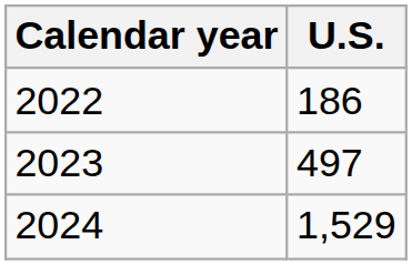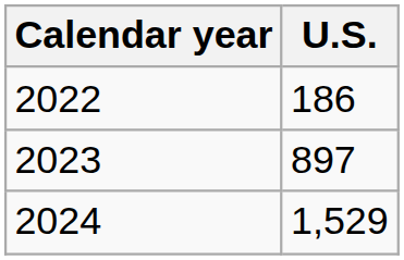2023 | U.S.: 497 -> 897
